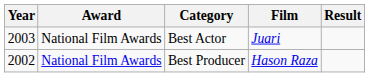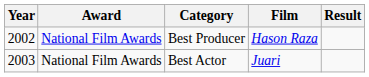rows swapped: Best Producer <-> Best Actor
